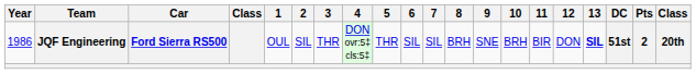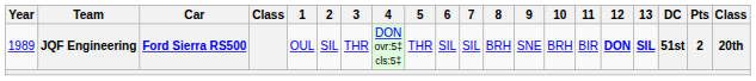JQF Engineering | Year: 1986 -> 1989
JQF Engineering | 12: normal -> bold
